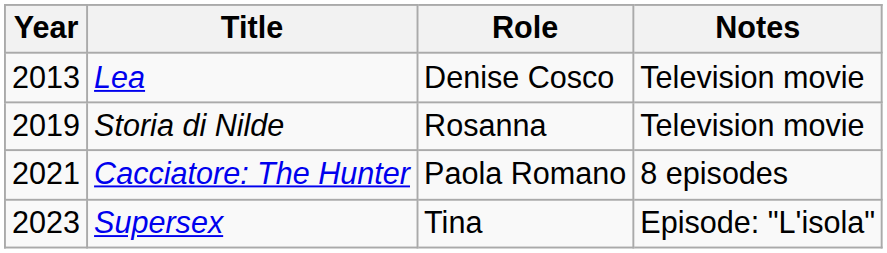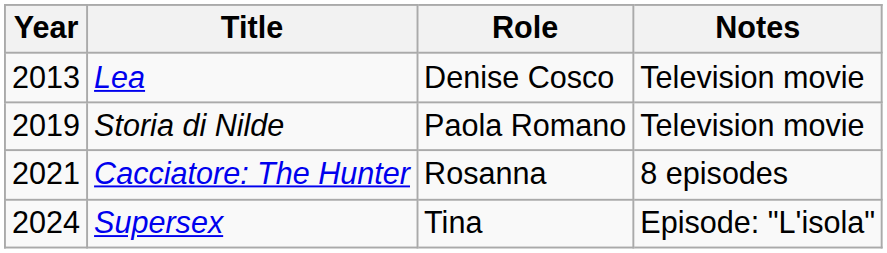Storia di Nilde | Role: Rosanna -> Paola Romano
Cacciatore: The Hunter | Role: Paola Romano -> Rosanna
Supersex | Year: 2023 -> 2024
